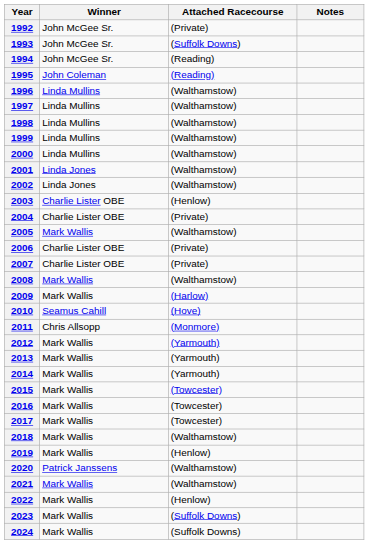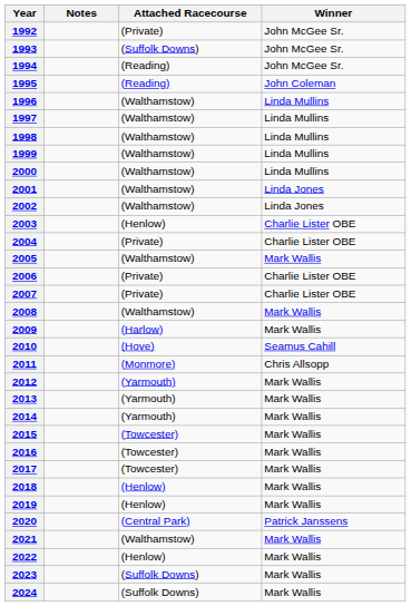columns swapped: Winner <-> Notes
2018 | Attached Racecourse: (Walthamstow) -> (Henlow)
2020 | Attached Racecourse: (Walthamstow) -> (Central Park)
